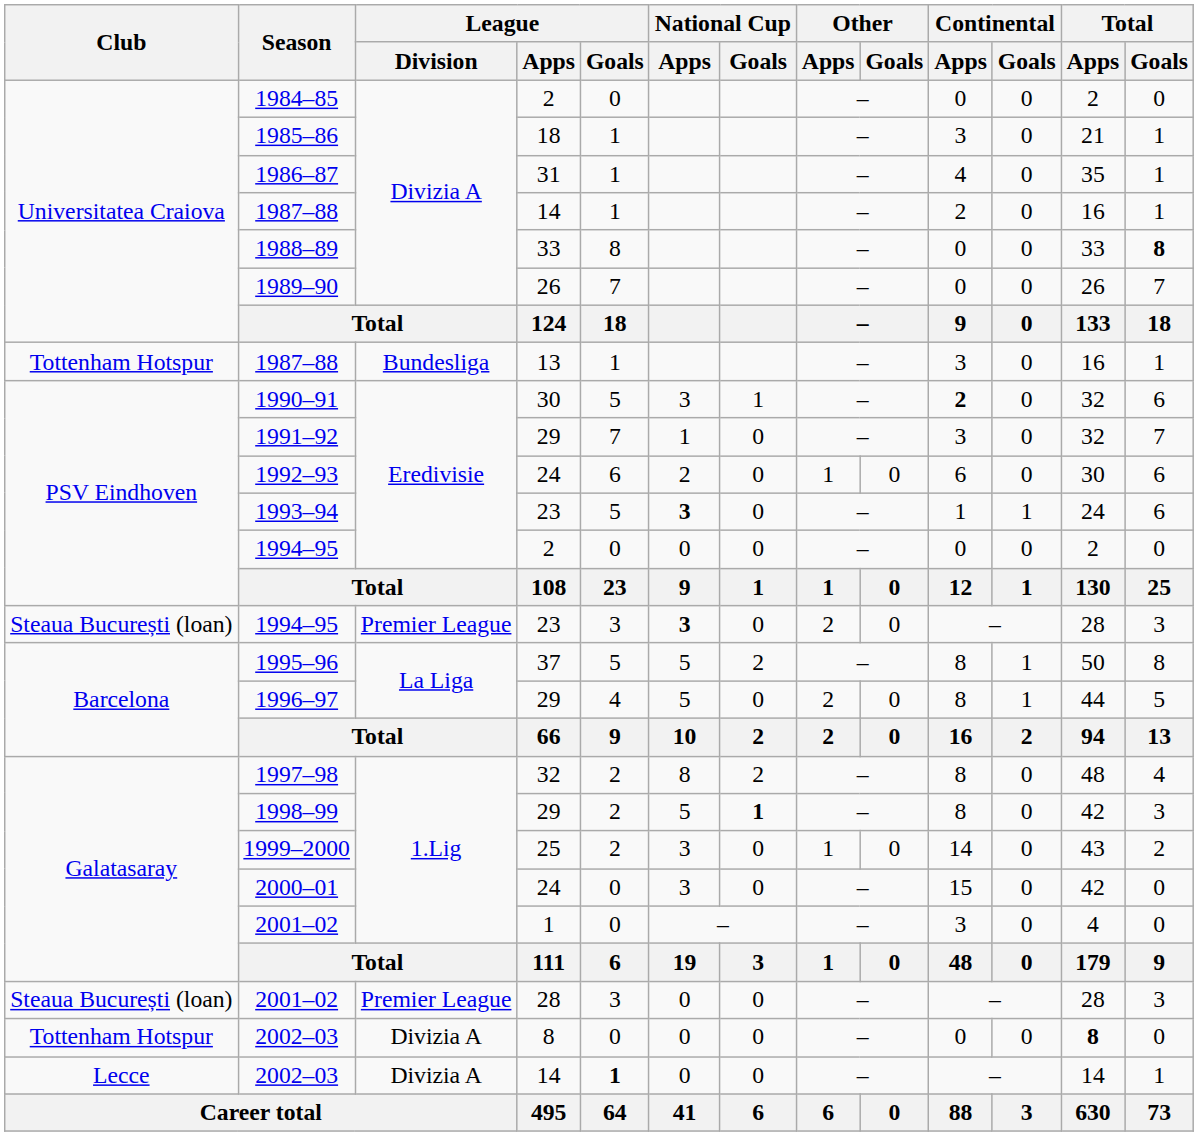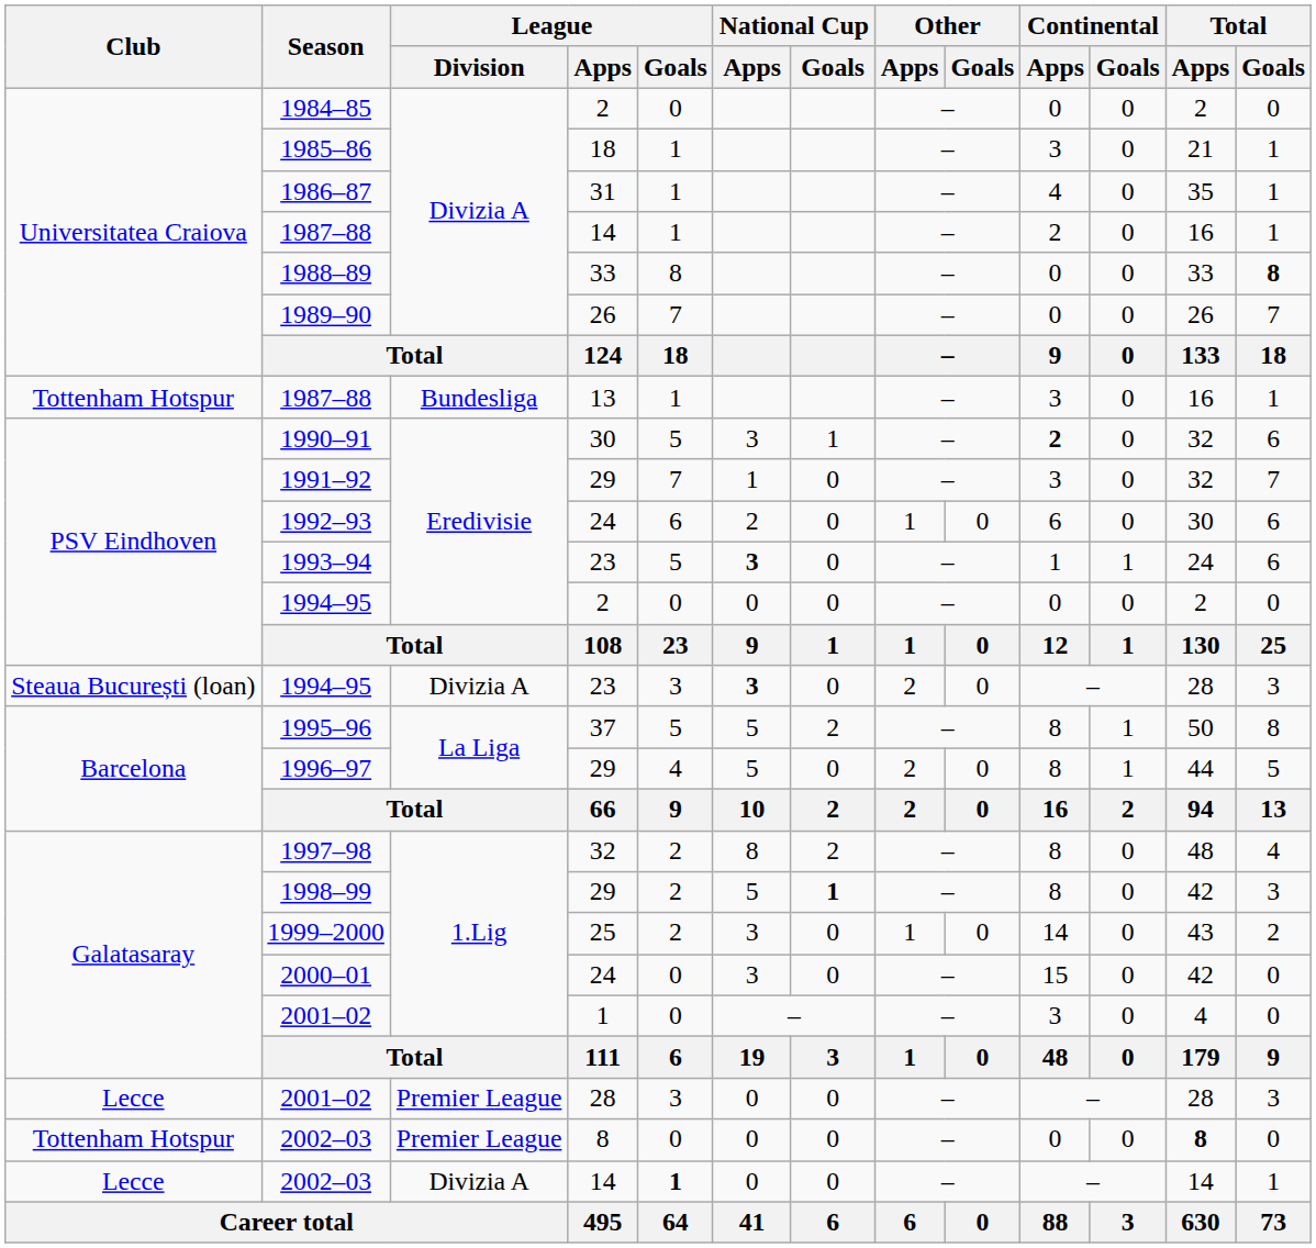1994–95 / 23 | League / Division: Premier League -> Divizia A
2001–02 / 28 | Club: Steaua București (loan) -> Lecce
2002–03 / 8 | League / Division: Divizia A -> Premier League
